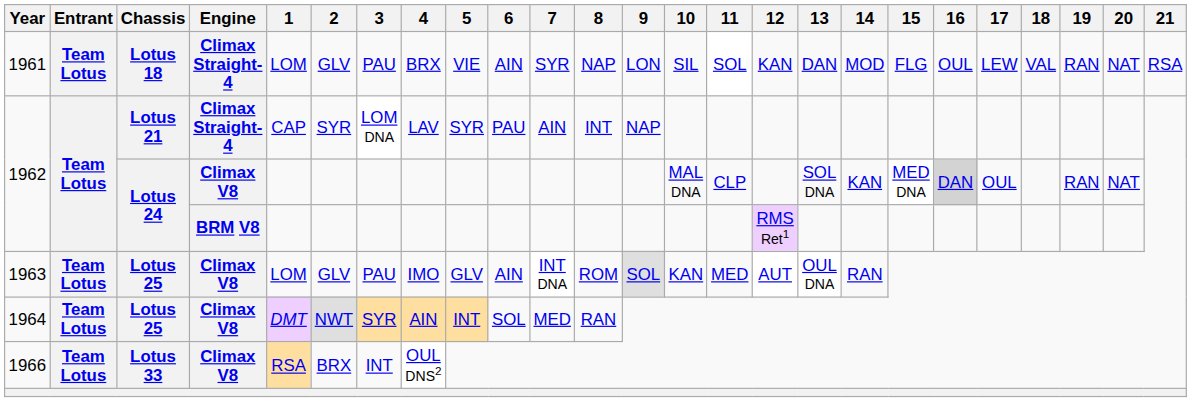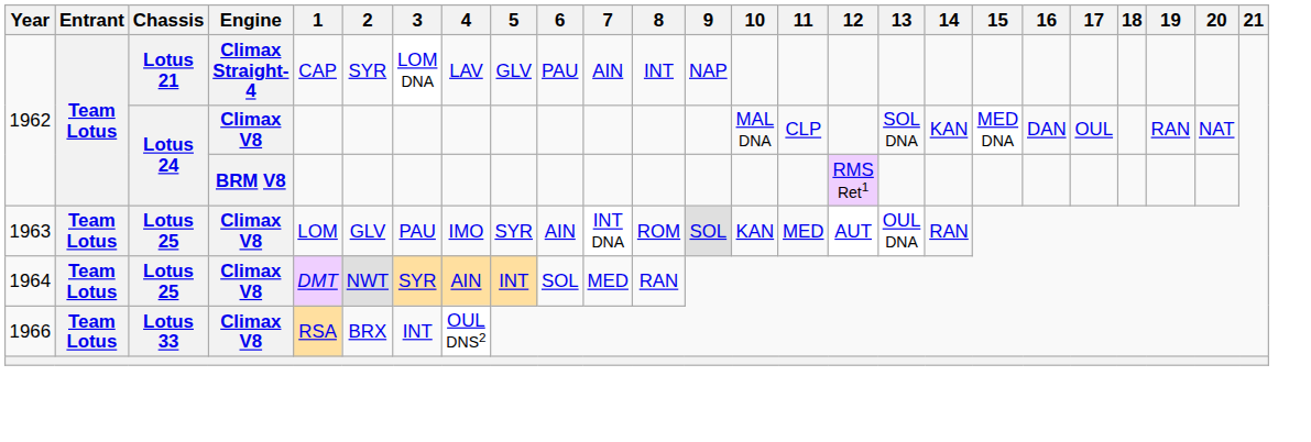- row: 1961 | Team Lotus | Lotus 18 | Climax Straight-4 | LOM | GLV | PAU | BRX | VIE | AIN | SYR | NAP | LON | SIL | SOL | KAN | DAN | MOD | FLG | OUL | LEW | VAL | RAN | NAT | RSA
1962 / Climax Straight-4 | 5: SYR -> GLV
1962 / Climax V8 | 16: lightgrey background -> no background
1963 | 5: GLV -> SYR
